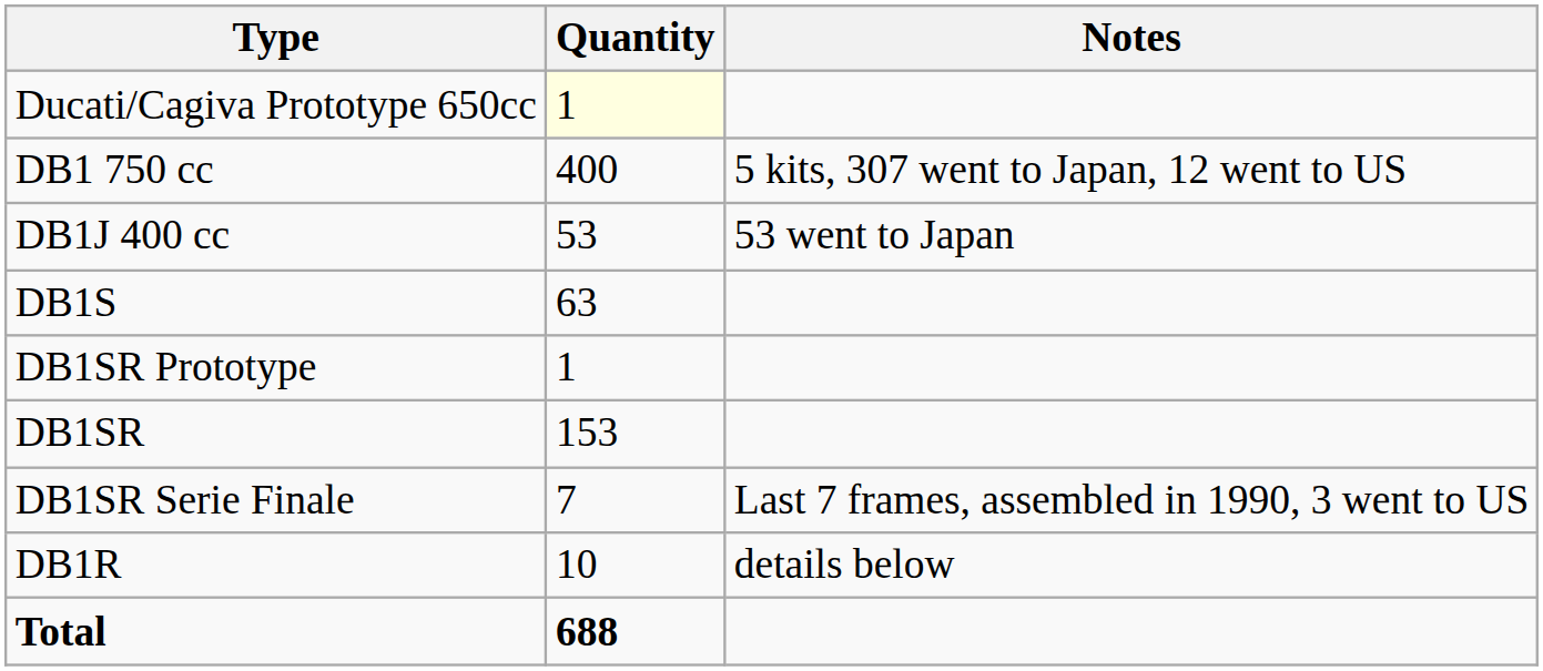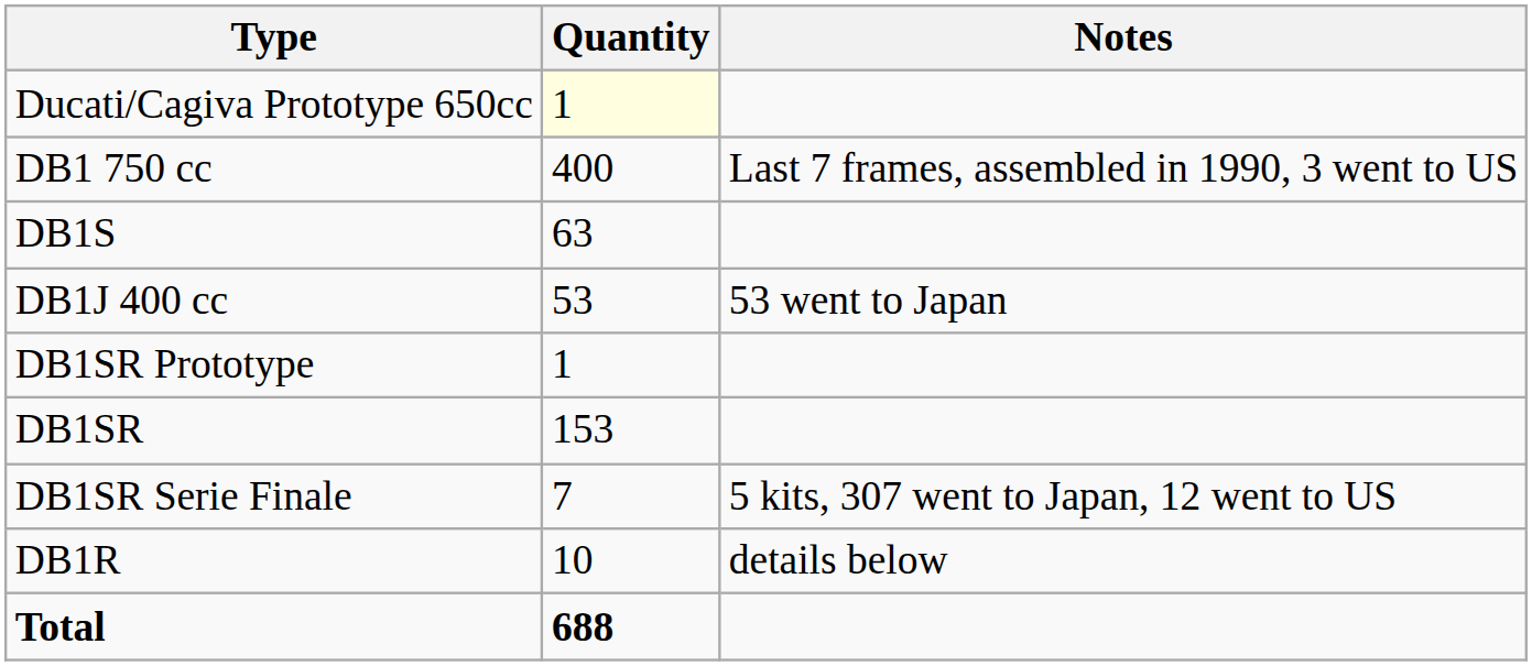DB1 750 cc | Notes: 5 kits, 307 went to Japan, 12 went to US -> Last 7 frames, assembled in 1990, 3 went to US
rows swapped: DB1J 400 cc <-> DB1S
DB1SR Serie Finale | Notes: Last 7 frames, assembled in 1990, 3 went to US -> 5 kits, 307 went to Japan, 12 went to US
